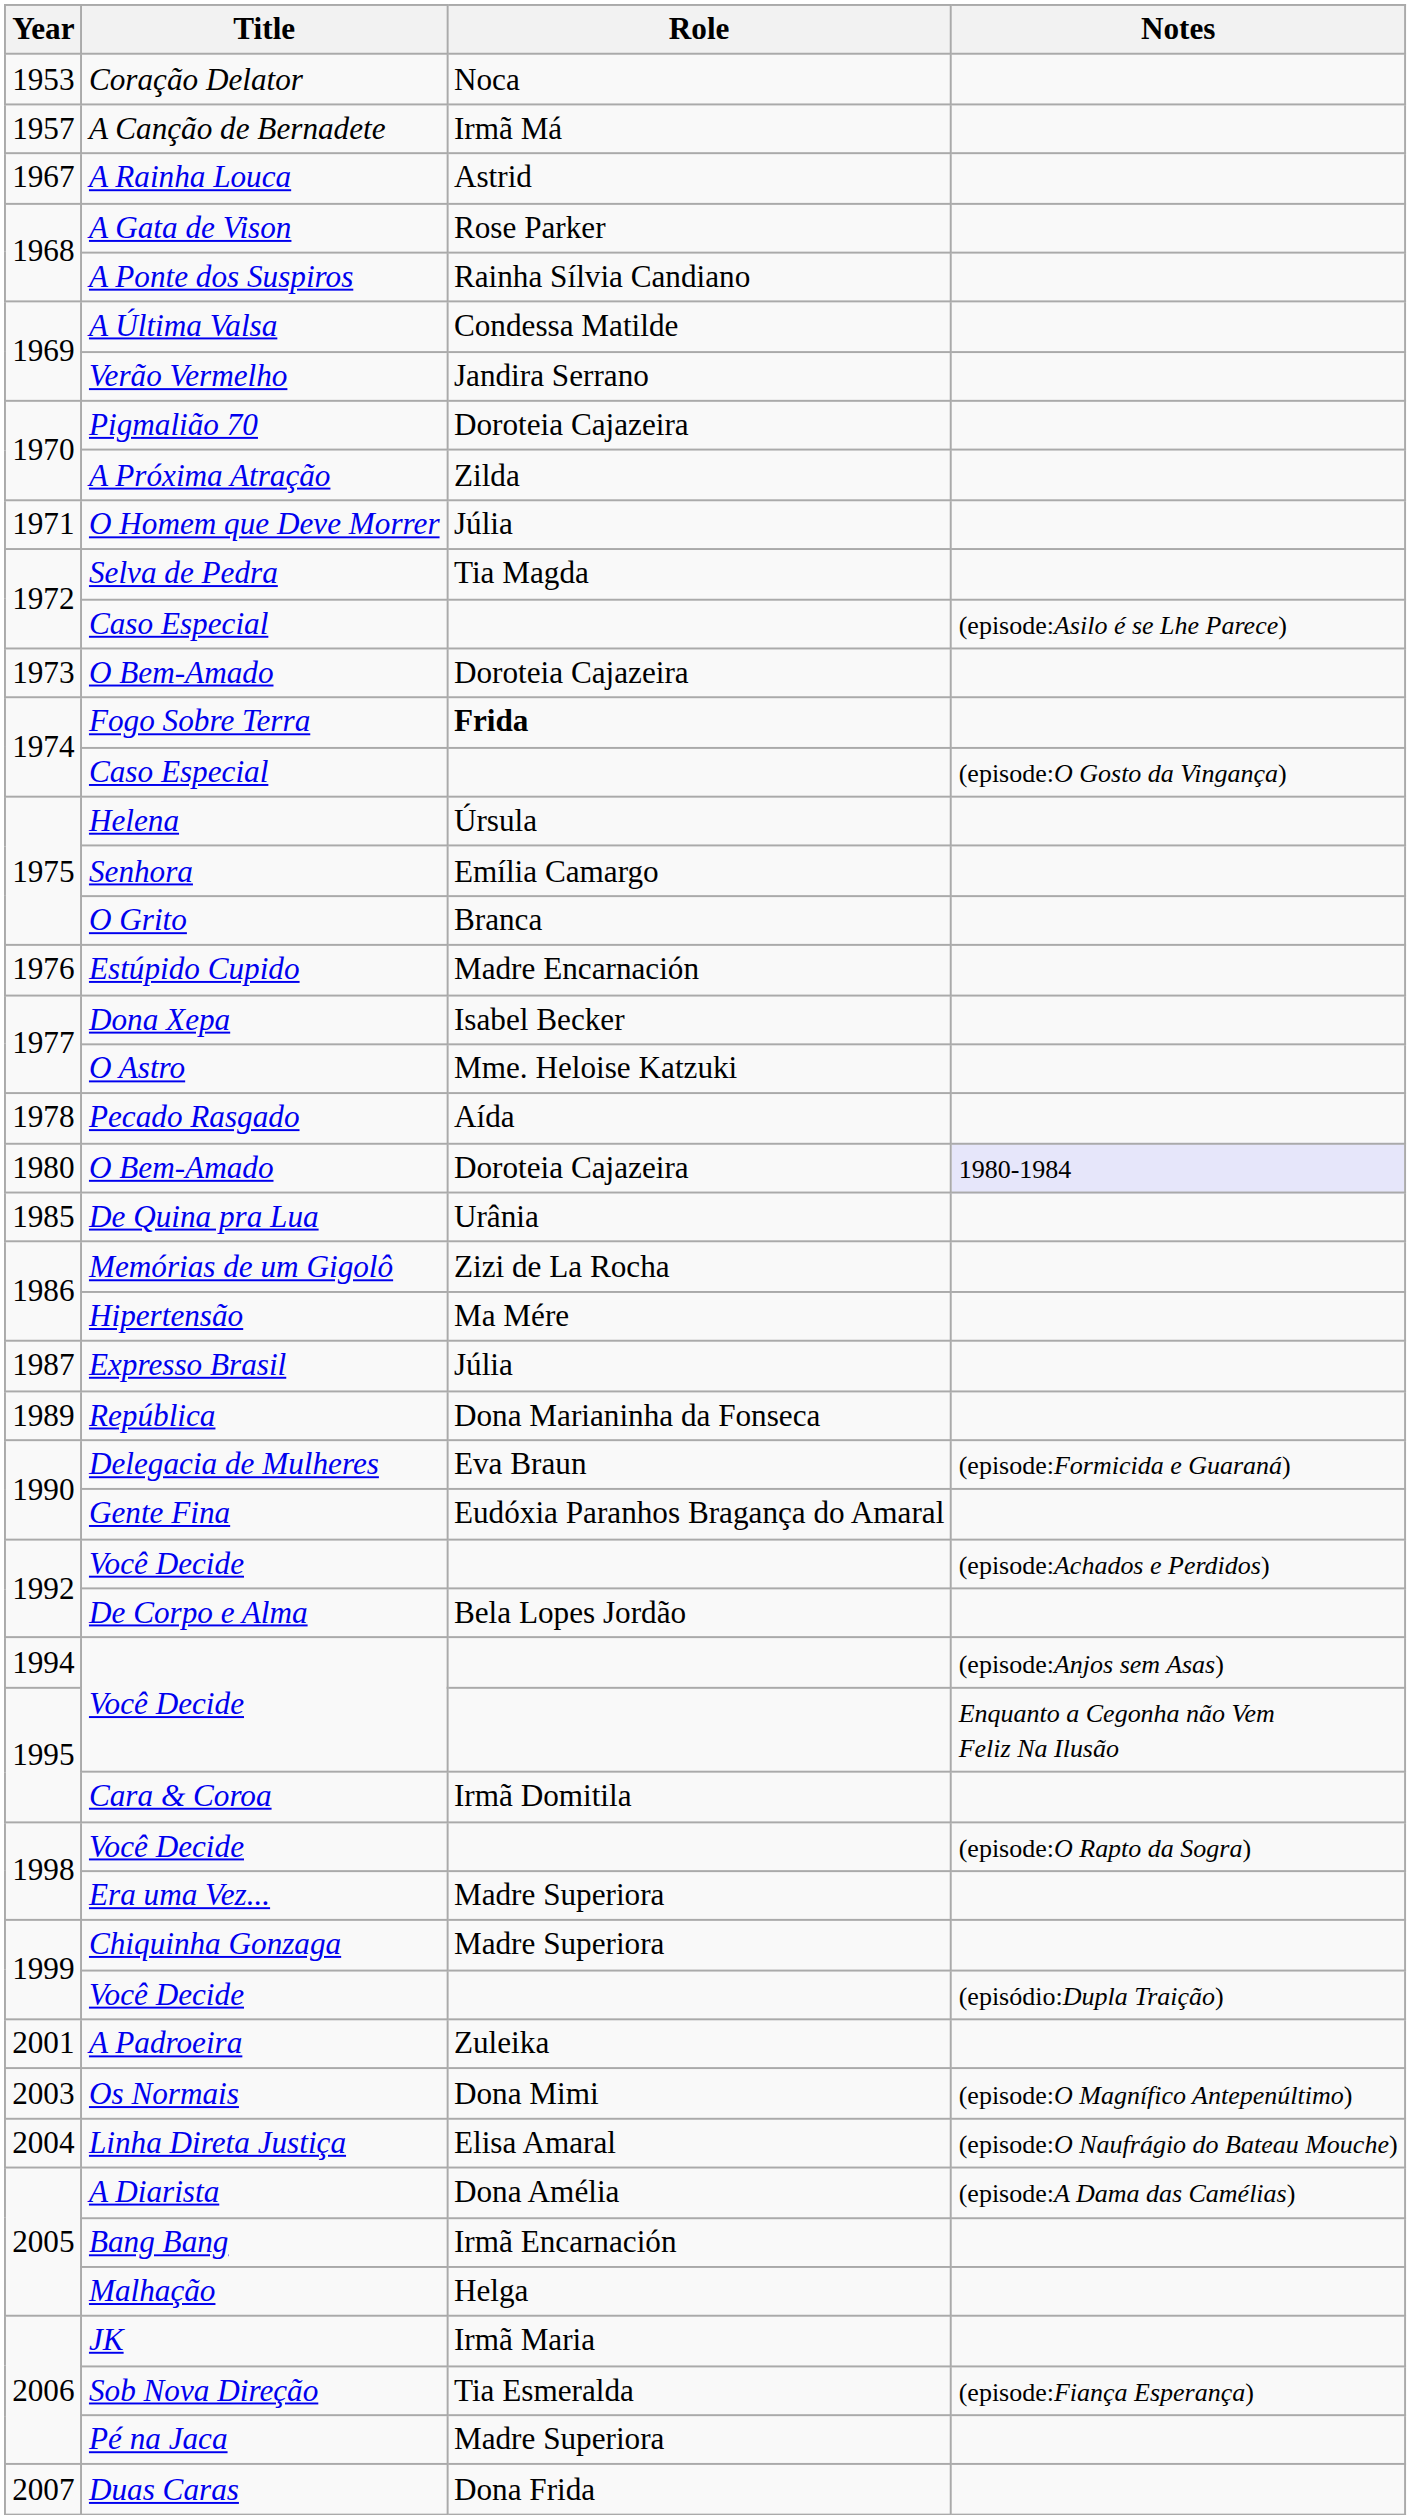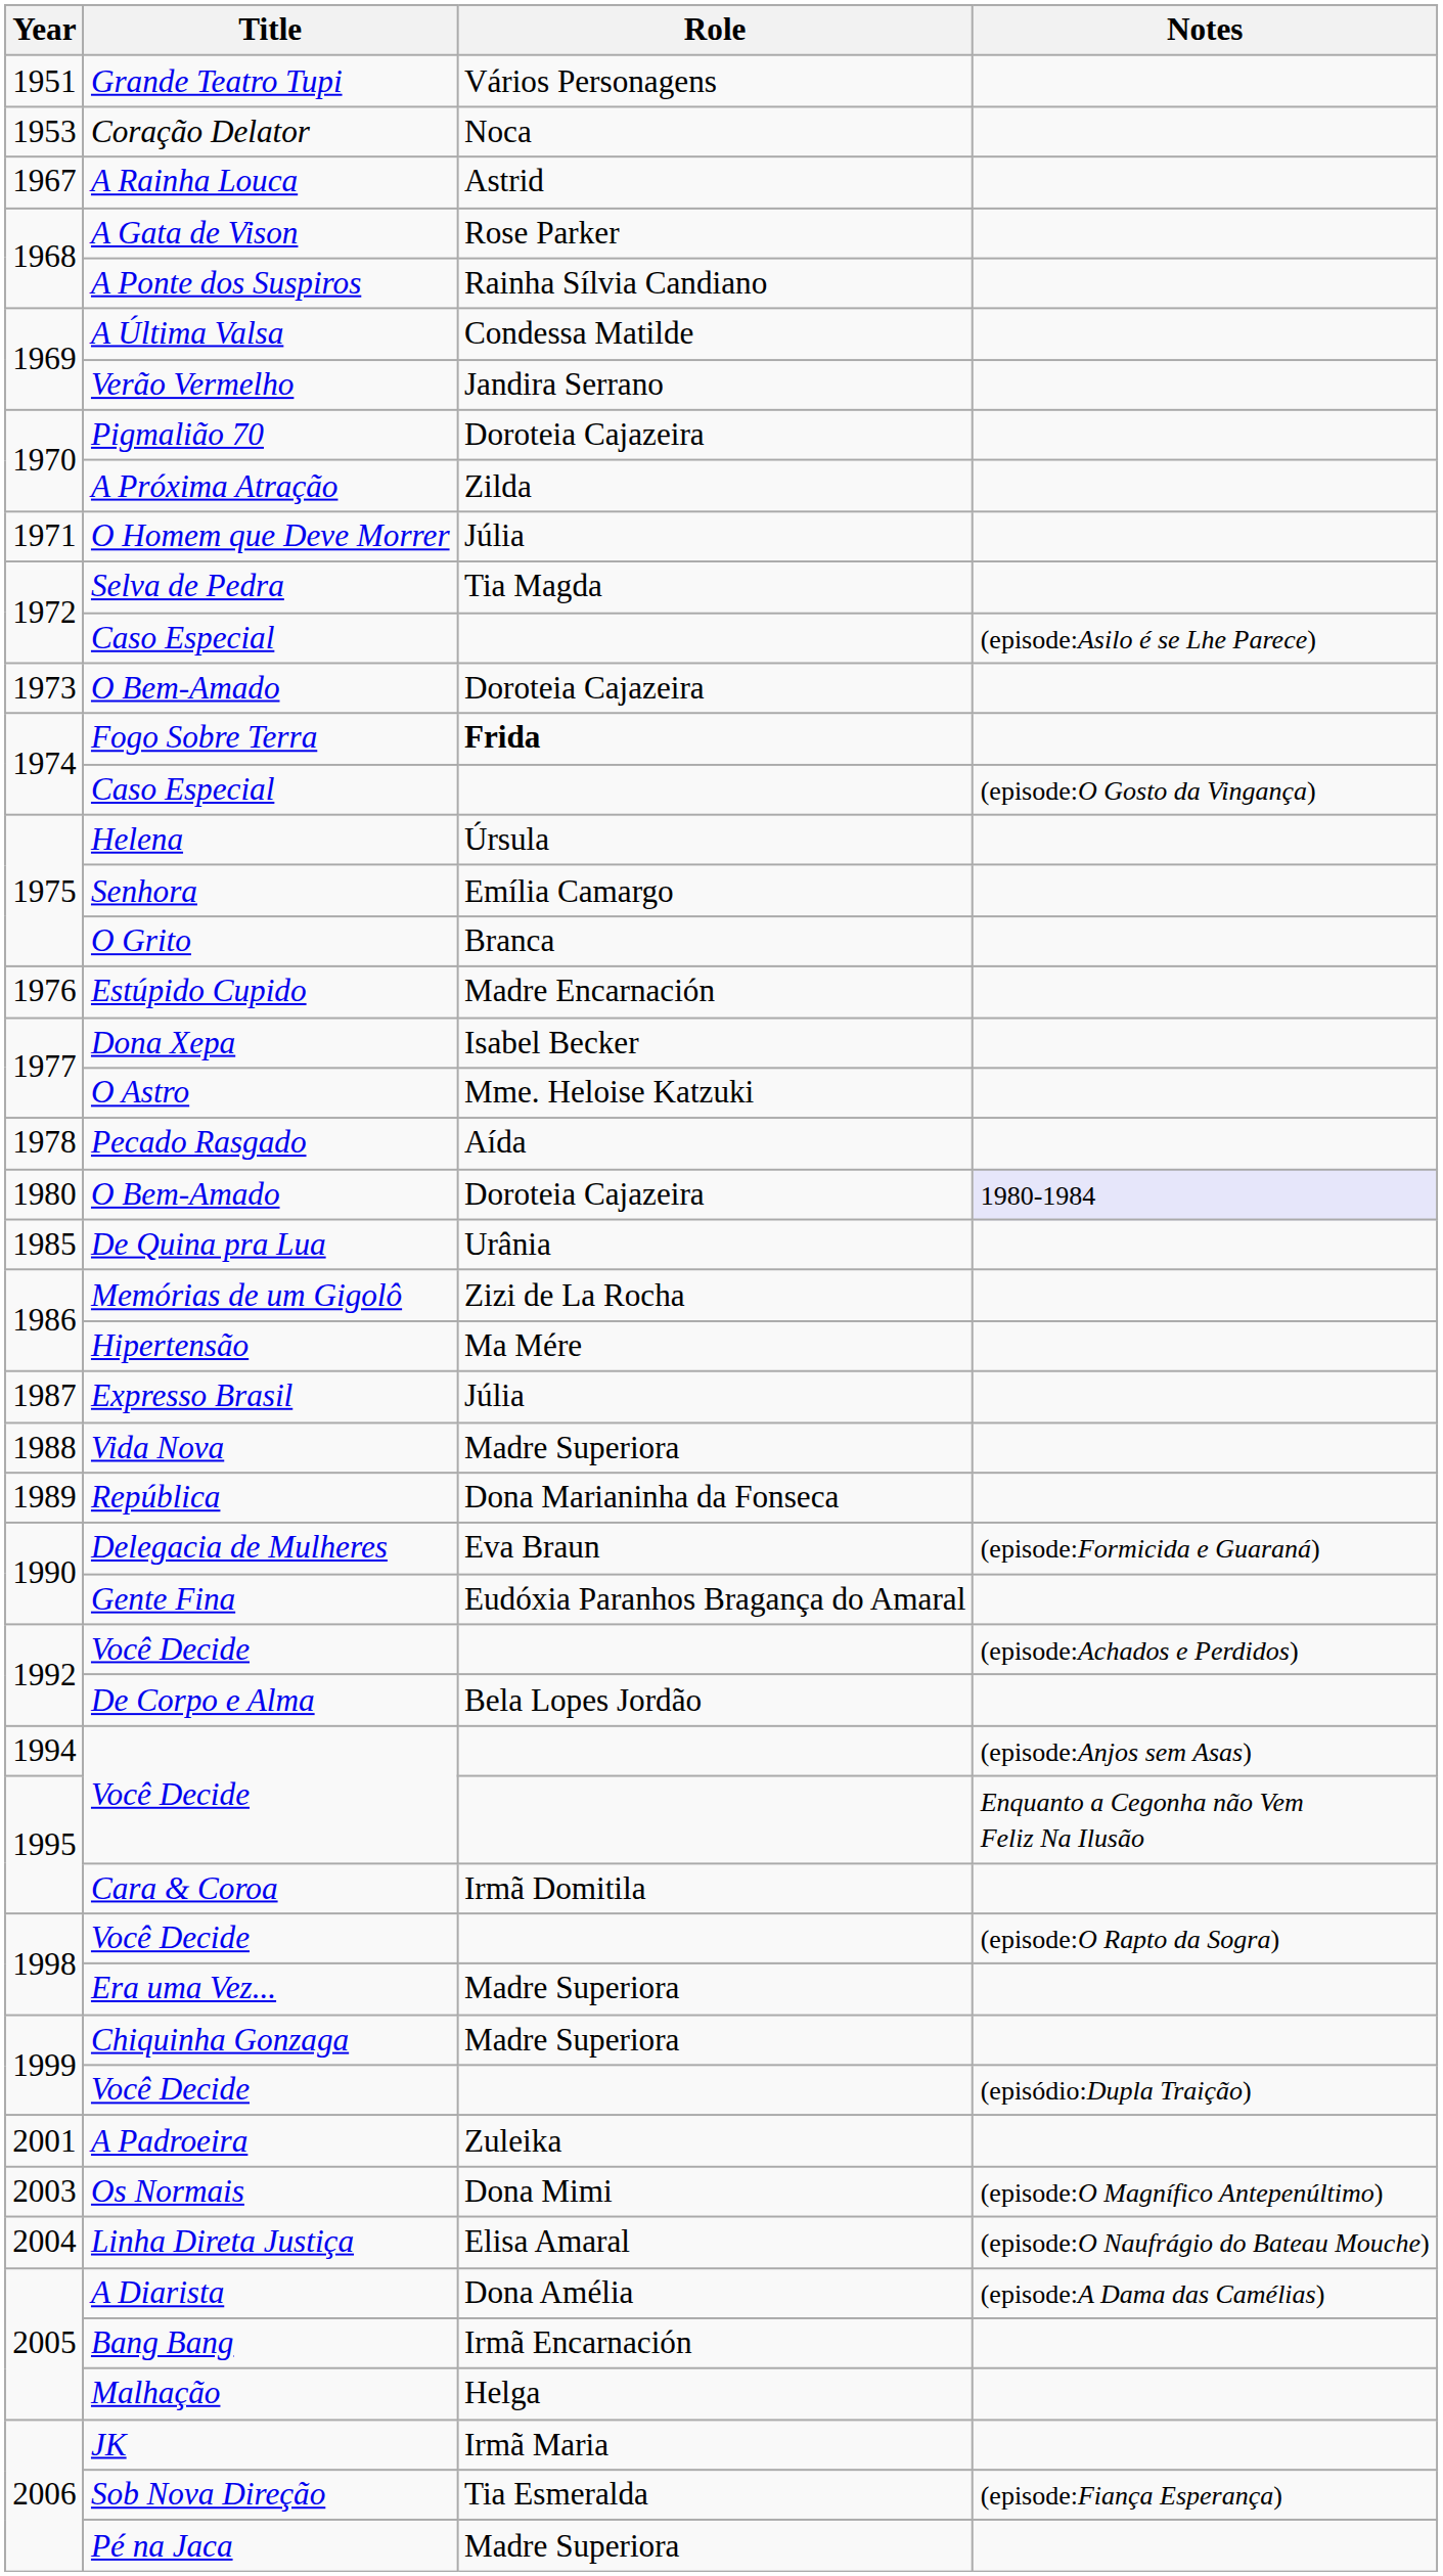+ row: 1951 | Grande Teatro Tupi | Vários Personagens
- row: 1957 | A Canção de Bernadete | Irmã Má
+ row: 1988 | Vida Nova | Madre Superiora
- row: 2007 | Duas Caras | Dona Frida
